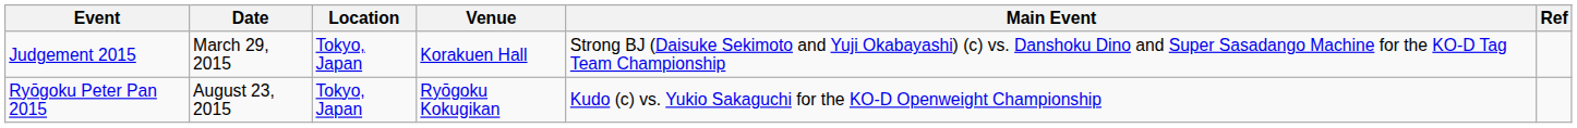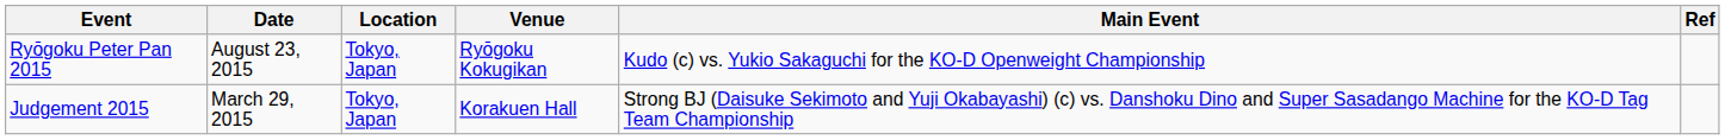rows swapped: Judgement 2015 <-> Ryōgoku Peter Pan 2015
